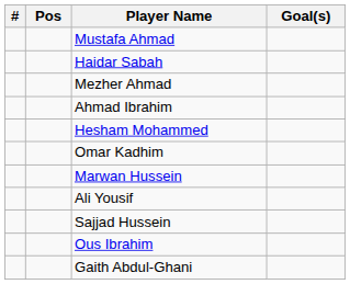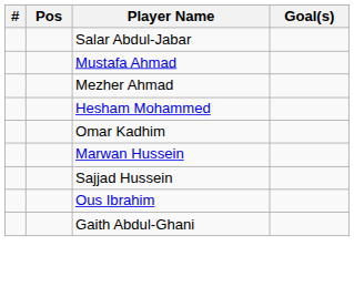+ row: Salar Abdul-Jabar
- row: Haidar Sabah
- row: Ahmad Ibrahim
- row: Ali Yousif
